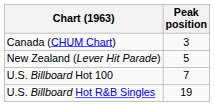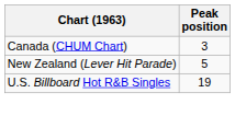- row: U.S. Billboard Hot 100 | 7
